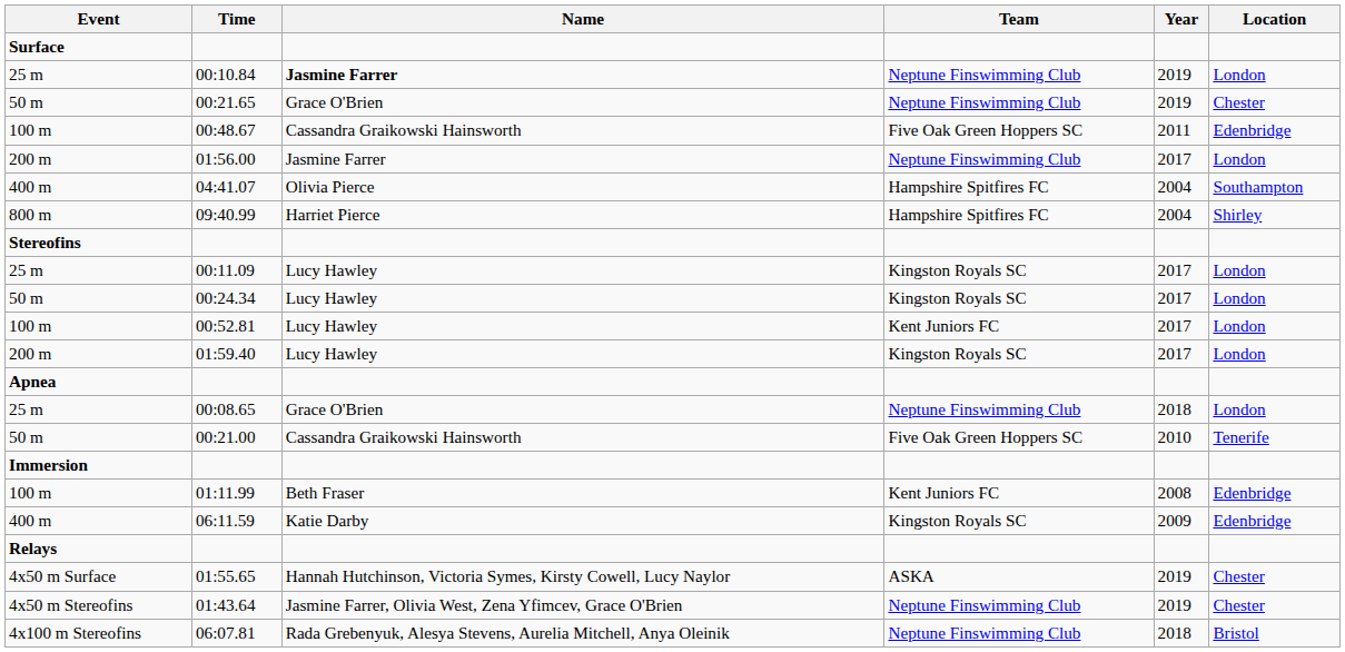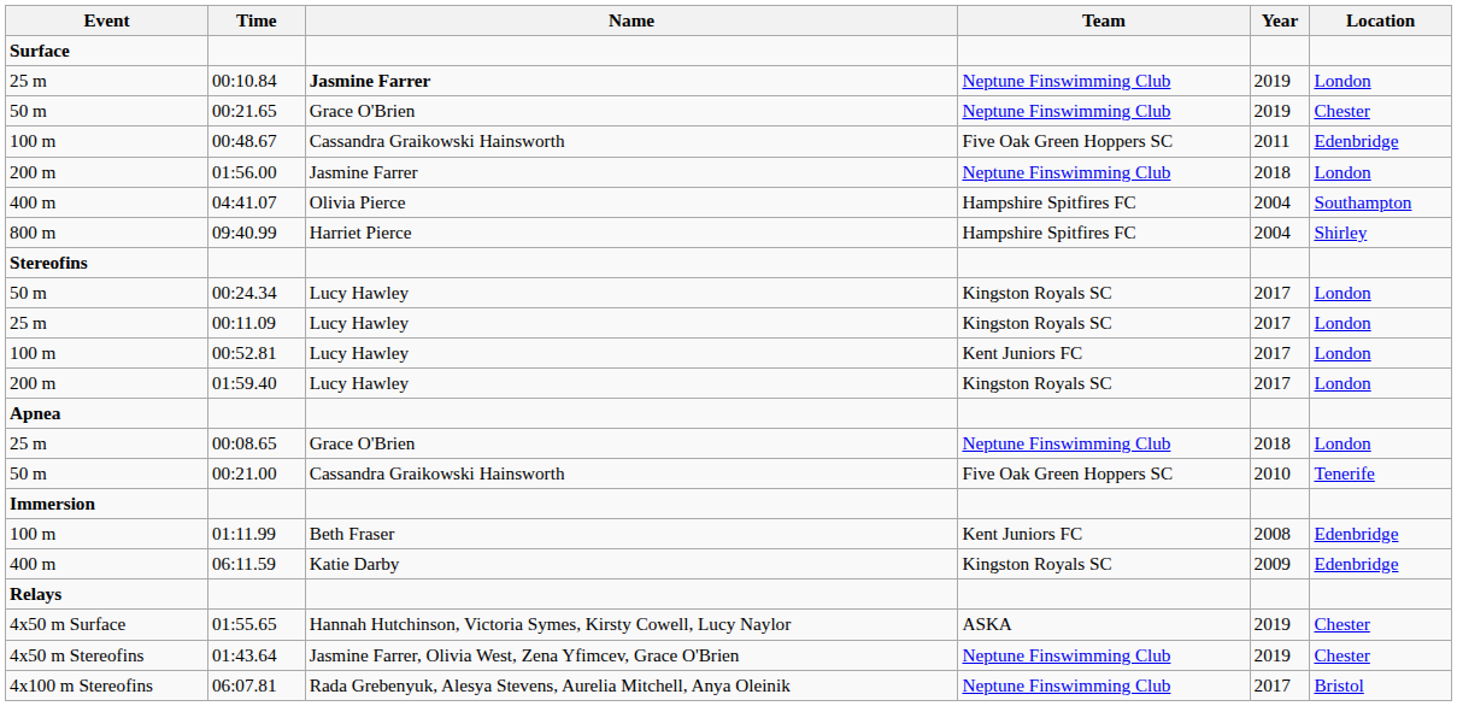01:56.00 | Year: 2017 -> 2018
rows swapped: 00:11.09 <-> 00:24.34
06:07.81 | Year: 2018 -> 2017
